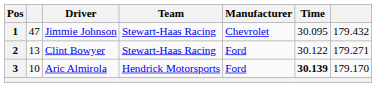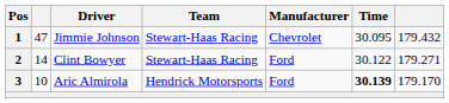2 | column 2: 13 -> 14
